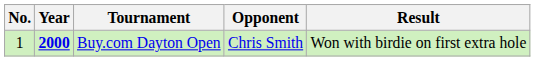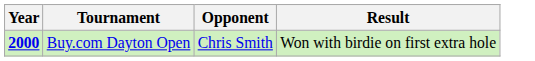- column: No. | 1
